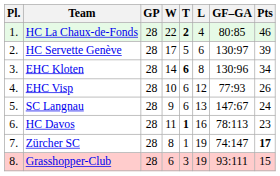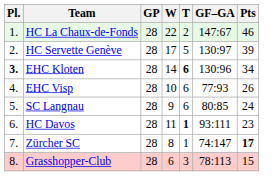- column: L | 4 | 6 | 8 | 12 | 13 | 16 | 19 | 19
HC La Chaux-de-Fonds | T: bold -> normal
HC La Chaux-de-Fonds | GF–GA: 80:85 -> 147:67
EHC Kloten | Pl.: normal -> bold
SC Langnau | GF–GA: 147:67 -> 80:85
HC Davos | GF–GA: 78:113 -> 93:111
Grasshopper-Club | GF–GA: 93:111 -> 78:113
